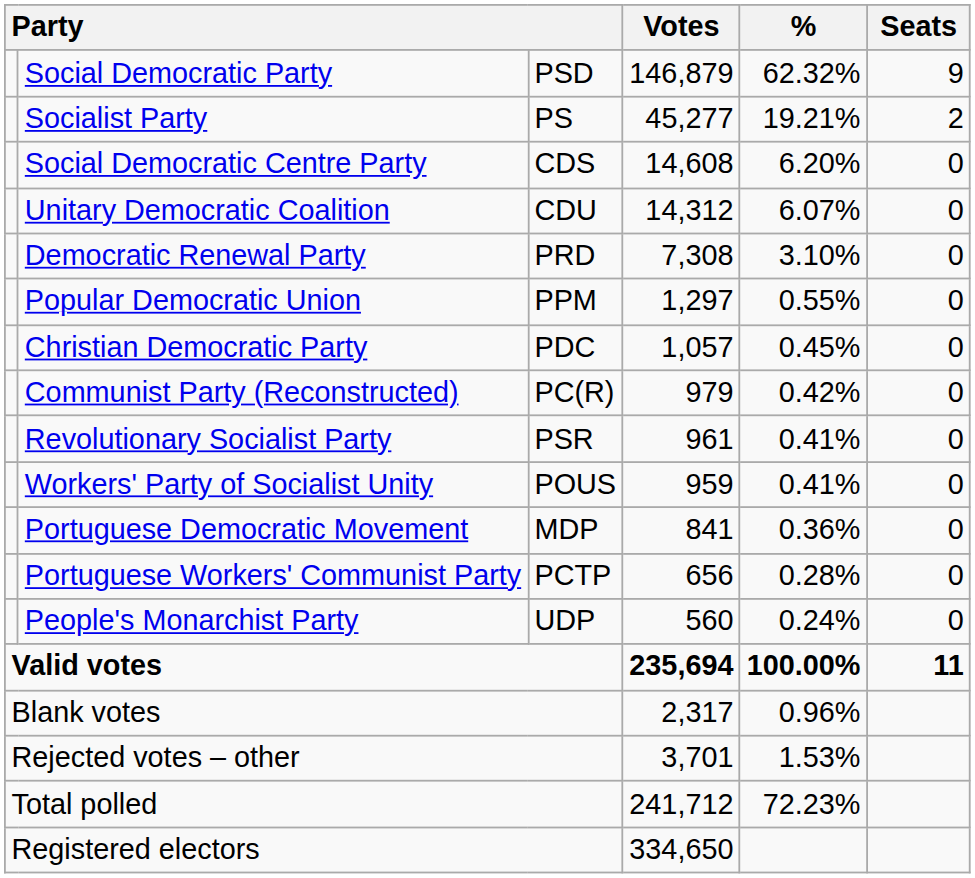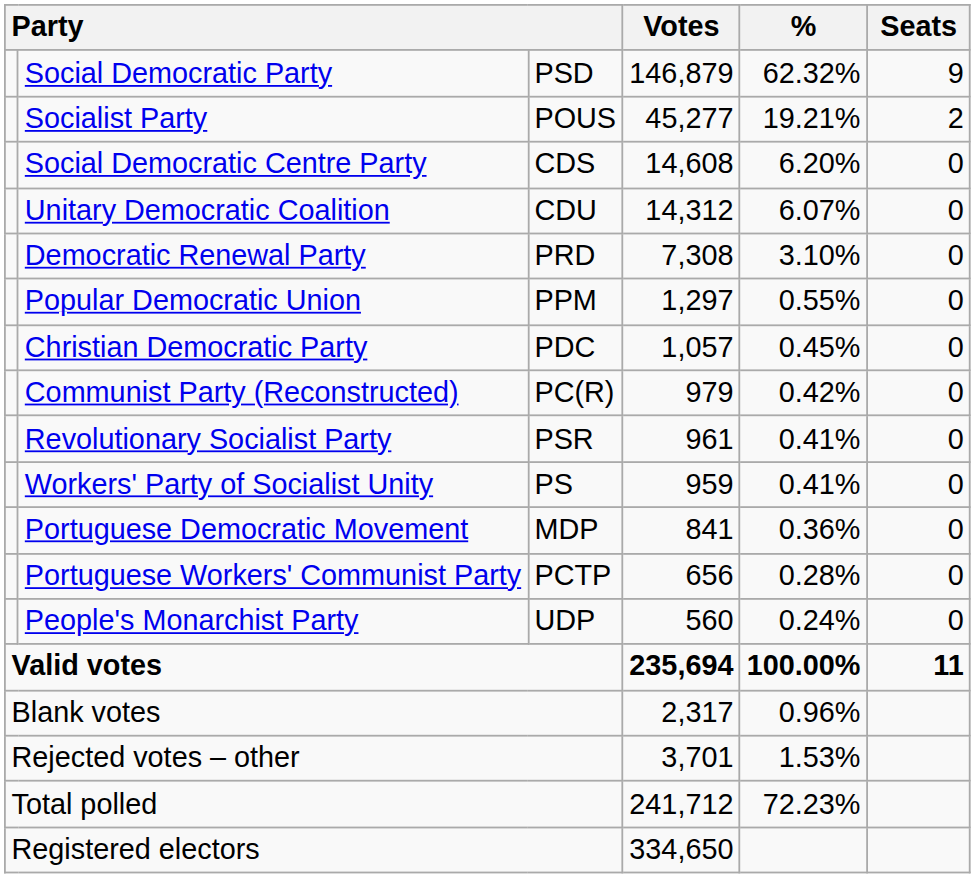Socialist Party | column 3: PS -> POUS
Workers' Party of Socialist Unity | column 3: POUS -> PS
